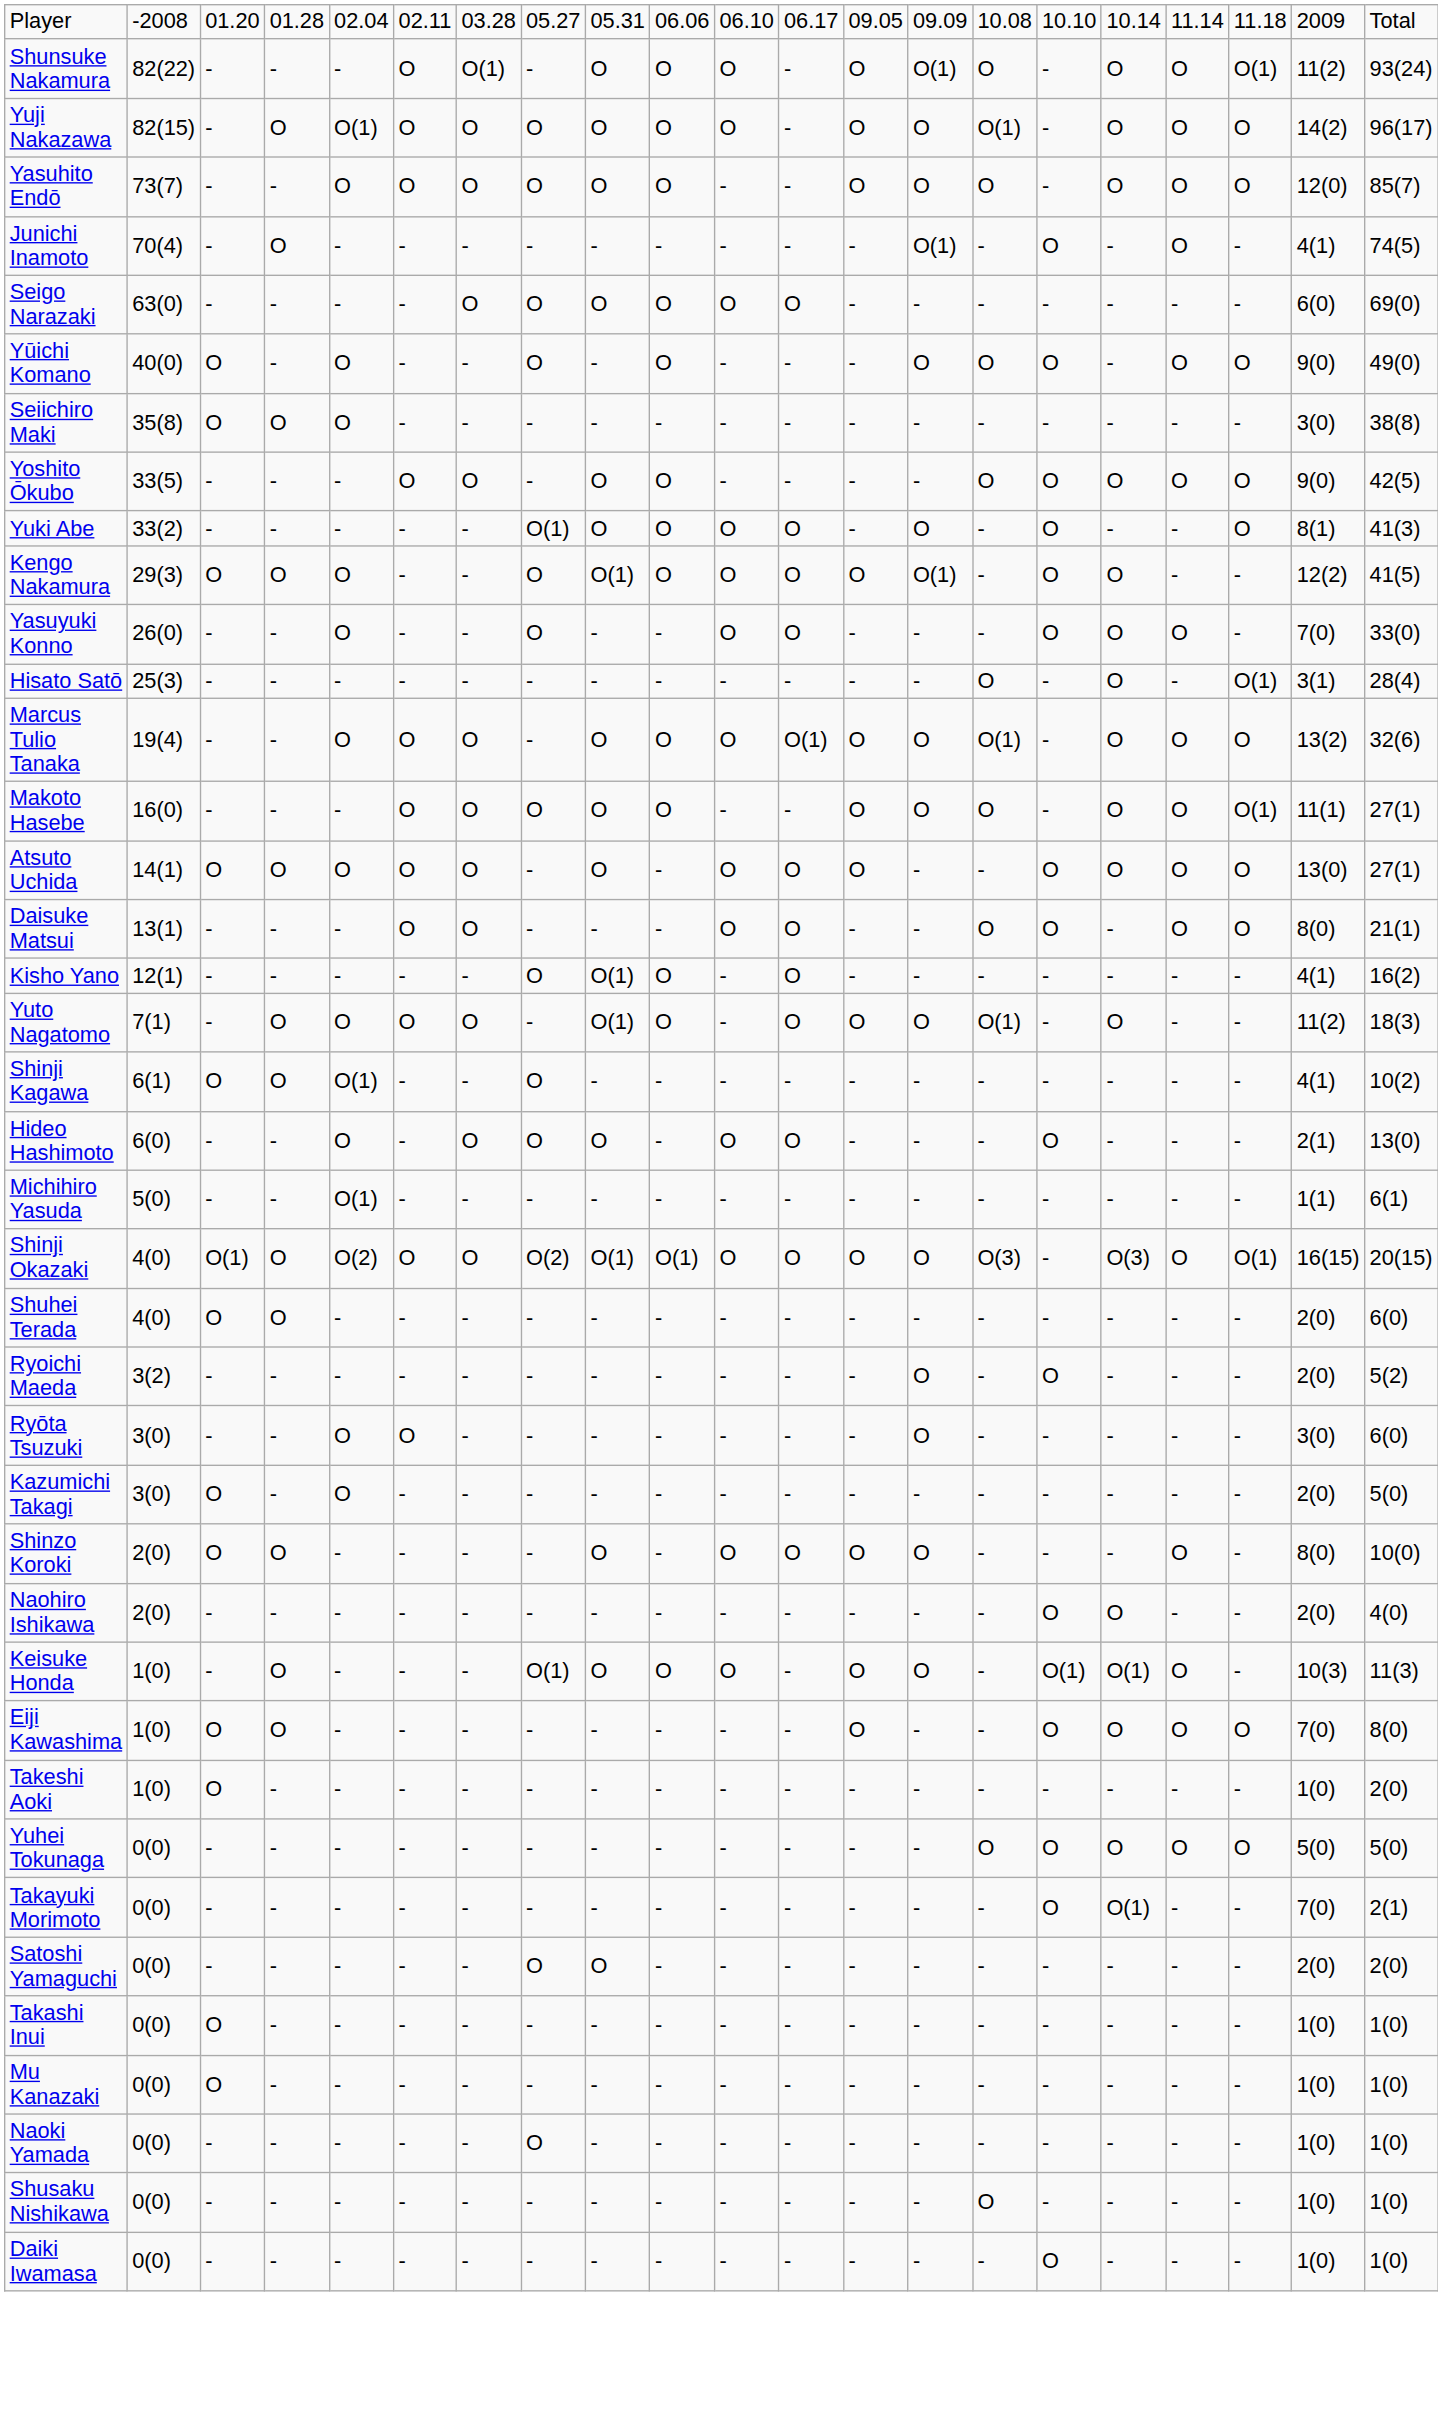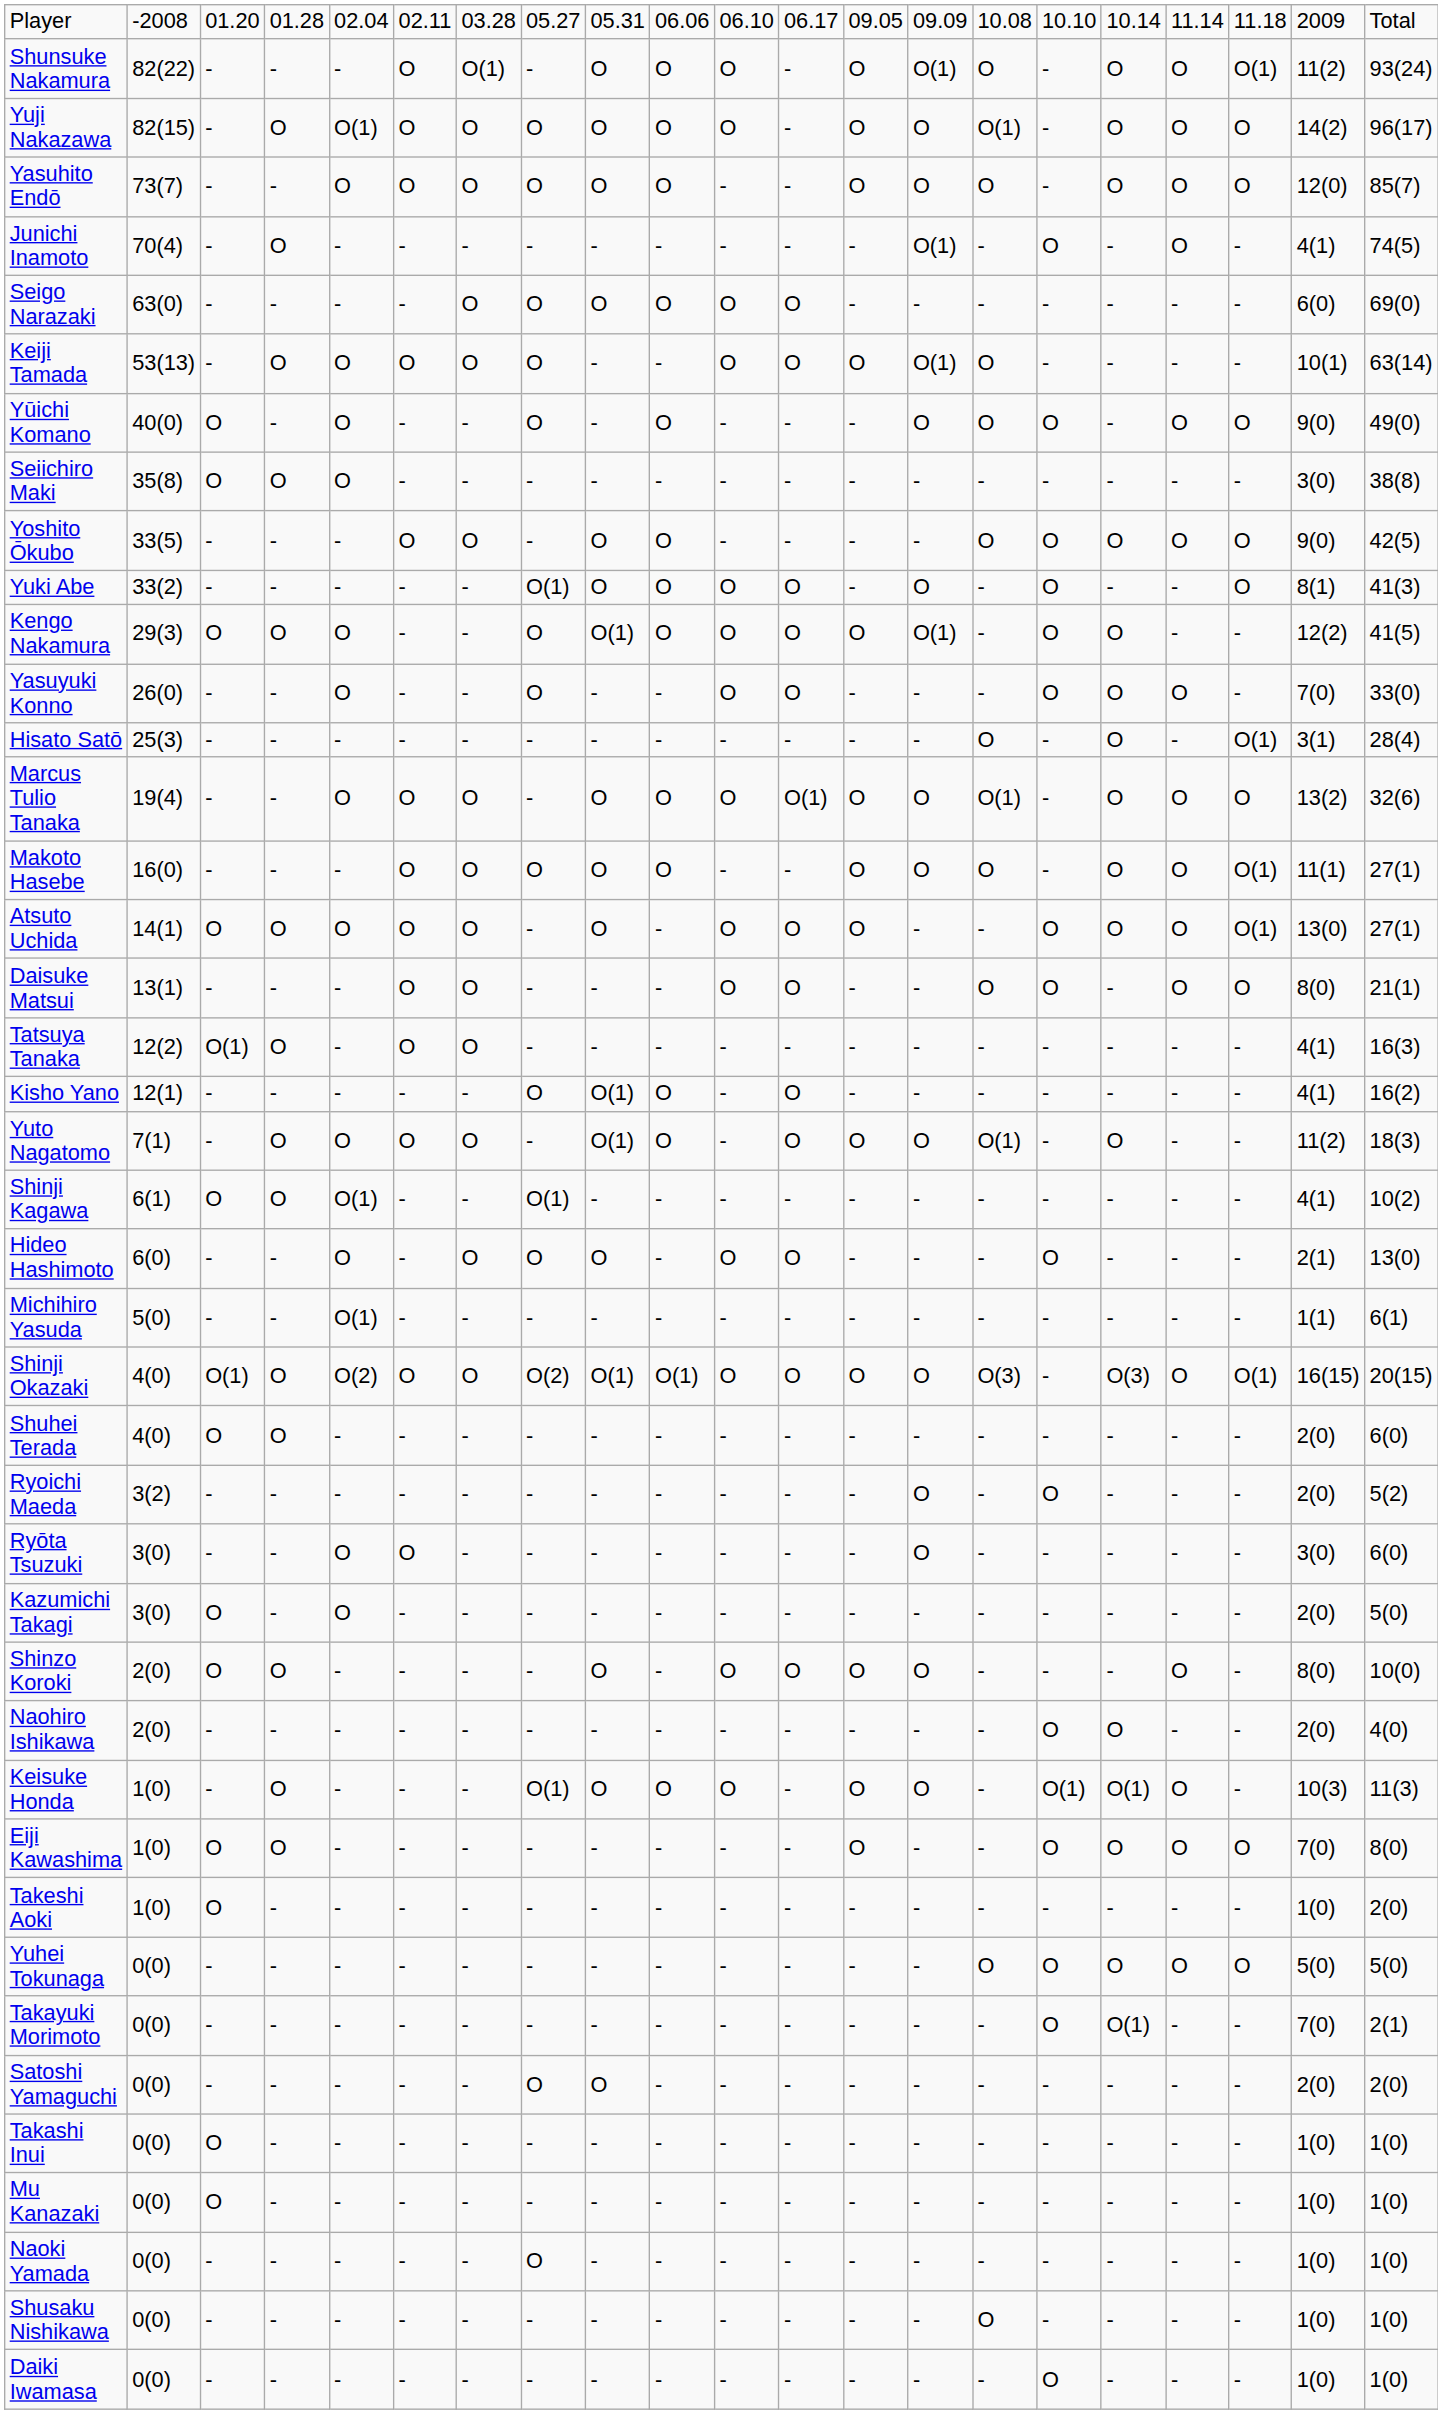+ row: Keiji Tamada | 53(13) | - | O | O | O | O | O | - | - | O | O | O | O(1) | O | - | - | - | - | 10(1) | 63(14)
Atsuto Uchida | column 19: O -> O(1)
+ row: Tatsuya Tanaka | 12(2) | O(1) | O | - | O | O | - | - | - | - | - | - | - | - | - | - | - | - | 4(1) | 16(3)
Shinji Kagawa | column 8: O -> O(1)
